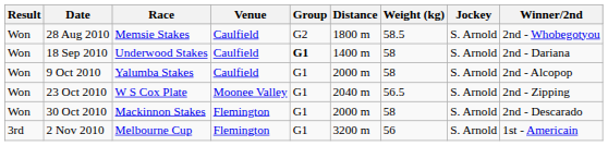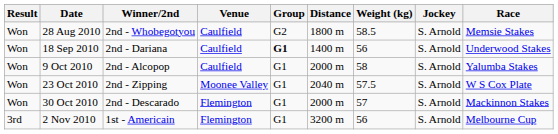columns swapped: Race <-> Winner/2nd
18 Sep 2010 | Weight (kg): 58 -> 56
23 Oct 2010 | Weight (kg): 56.5 -> 57.5
30 Oct 2010 | Weight (kg): 58 -> 57
